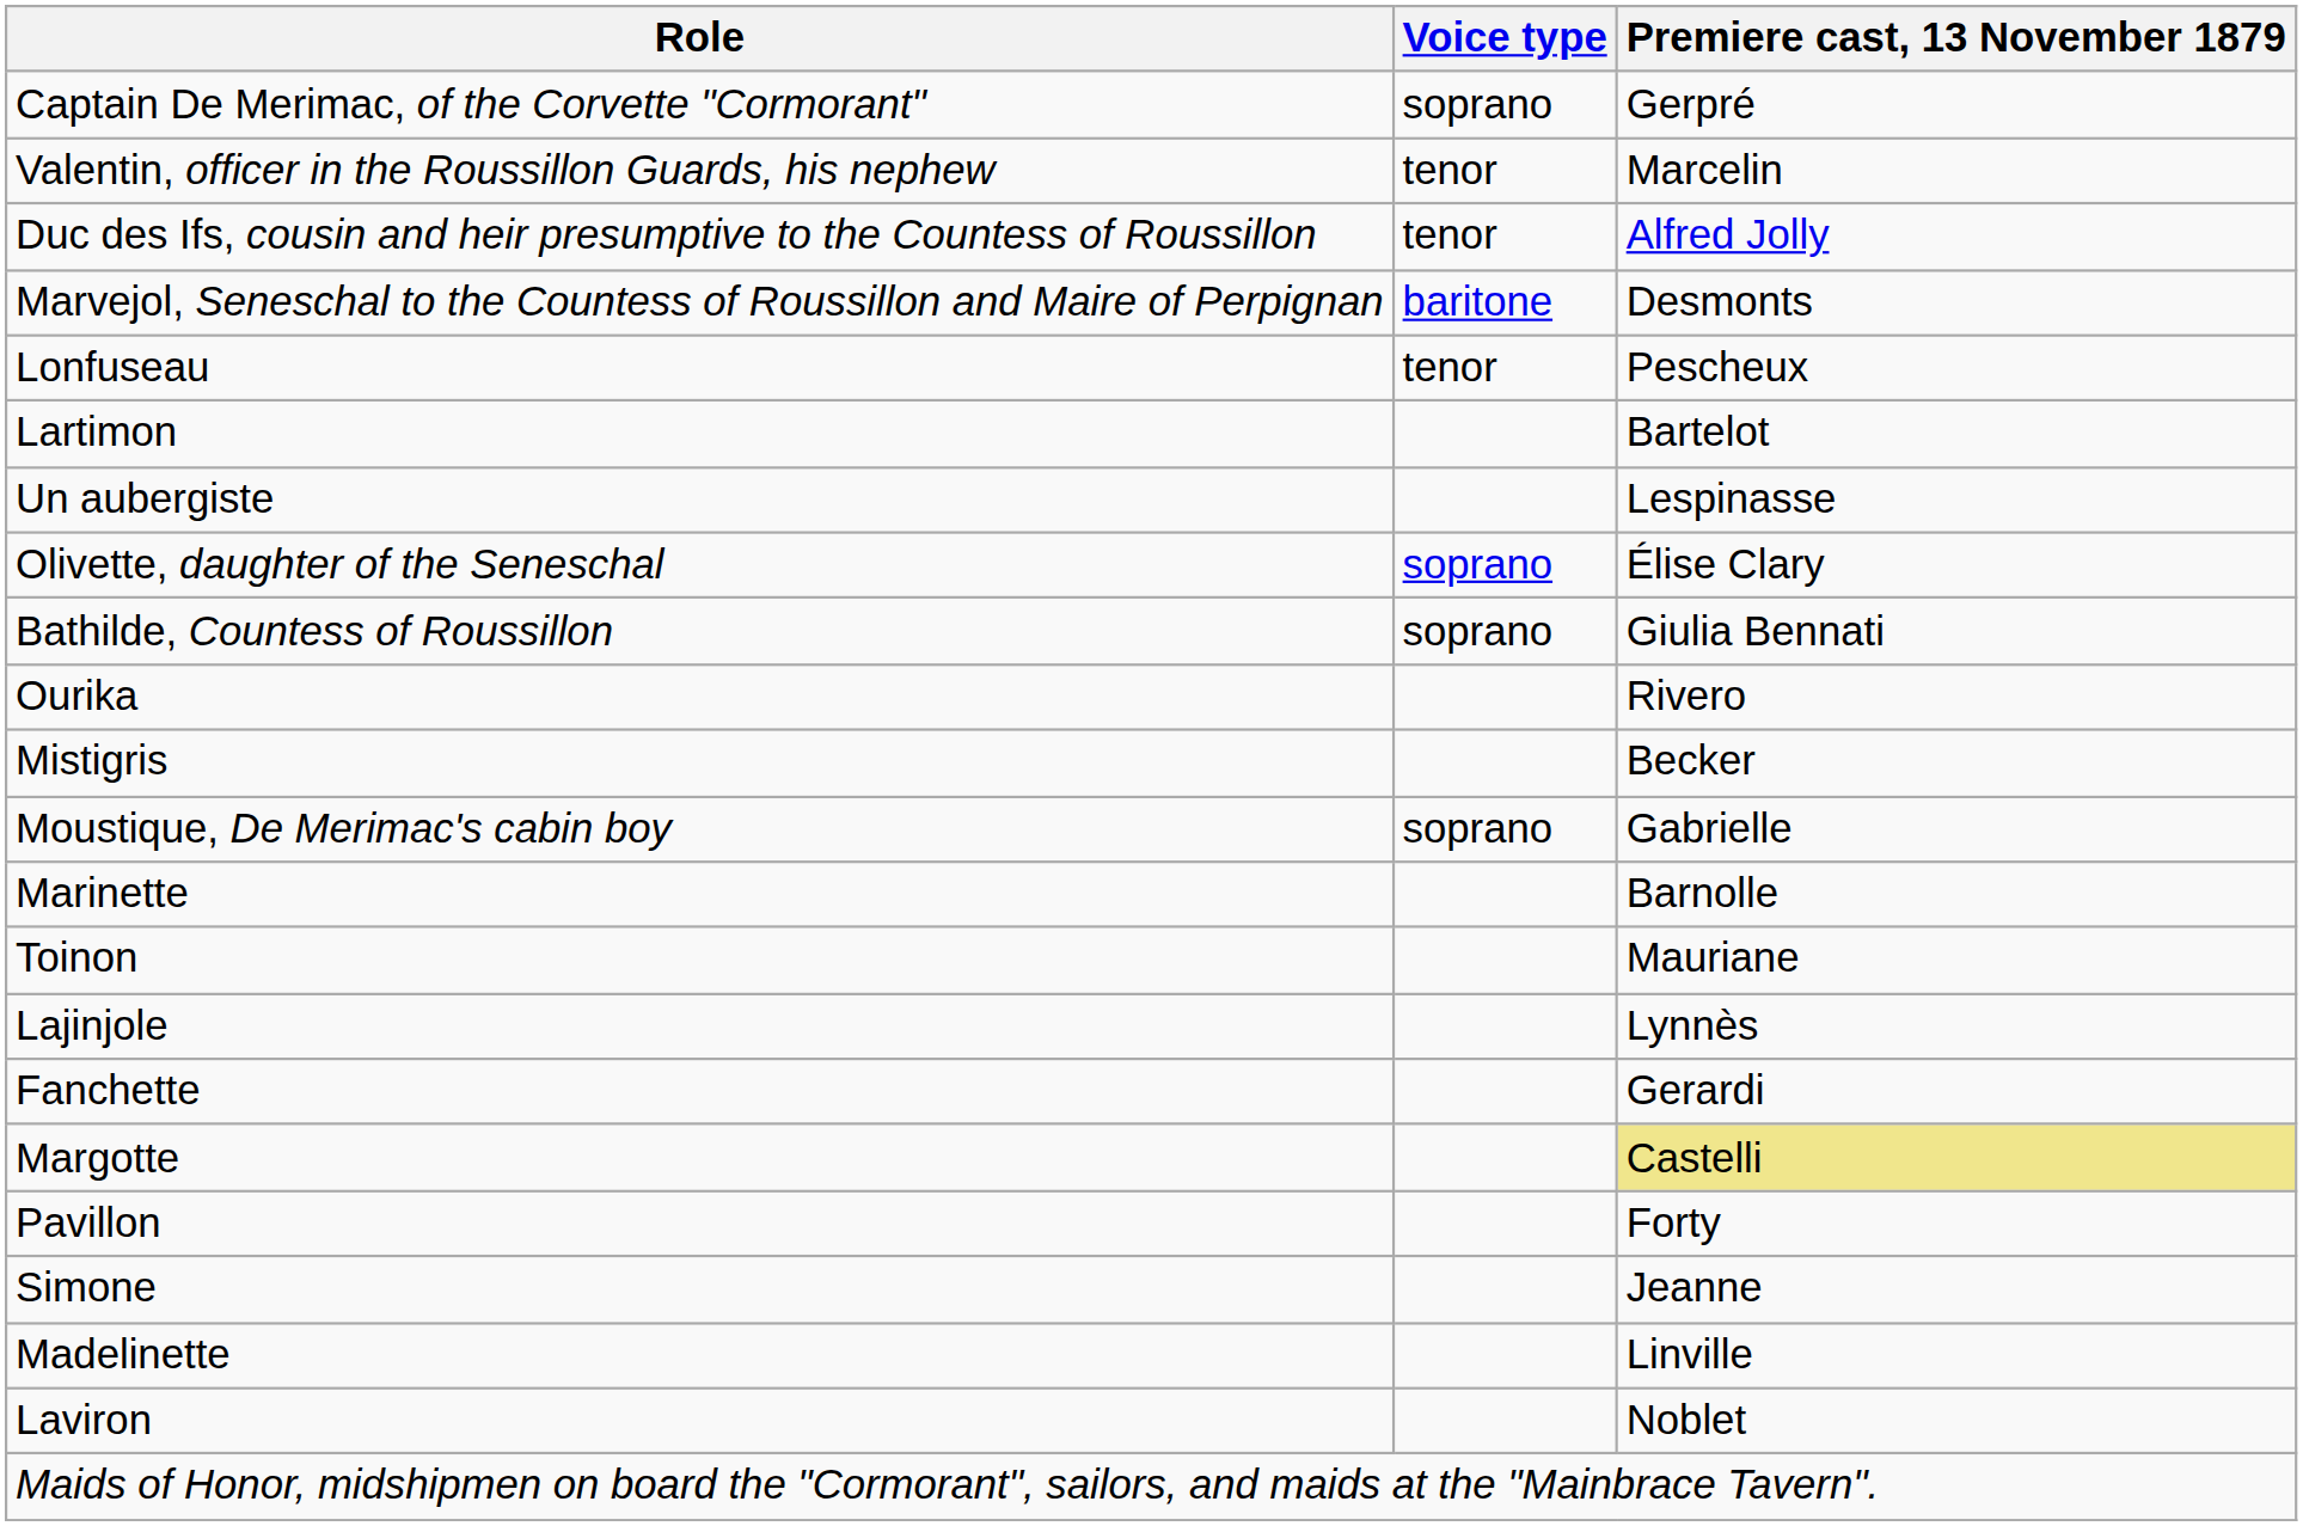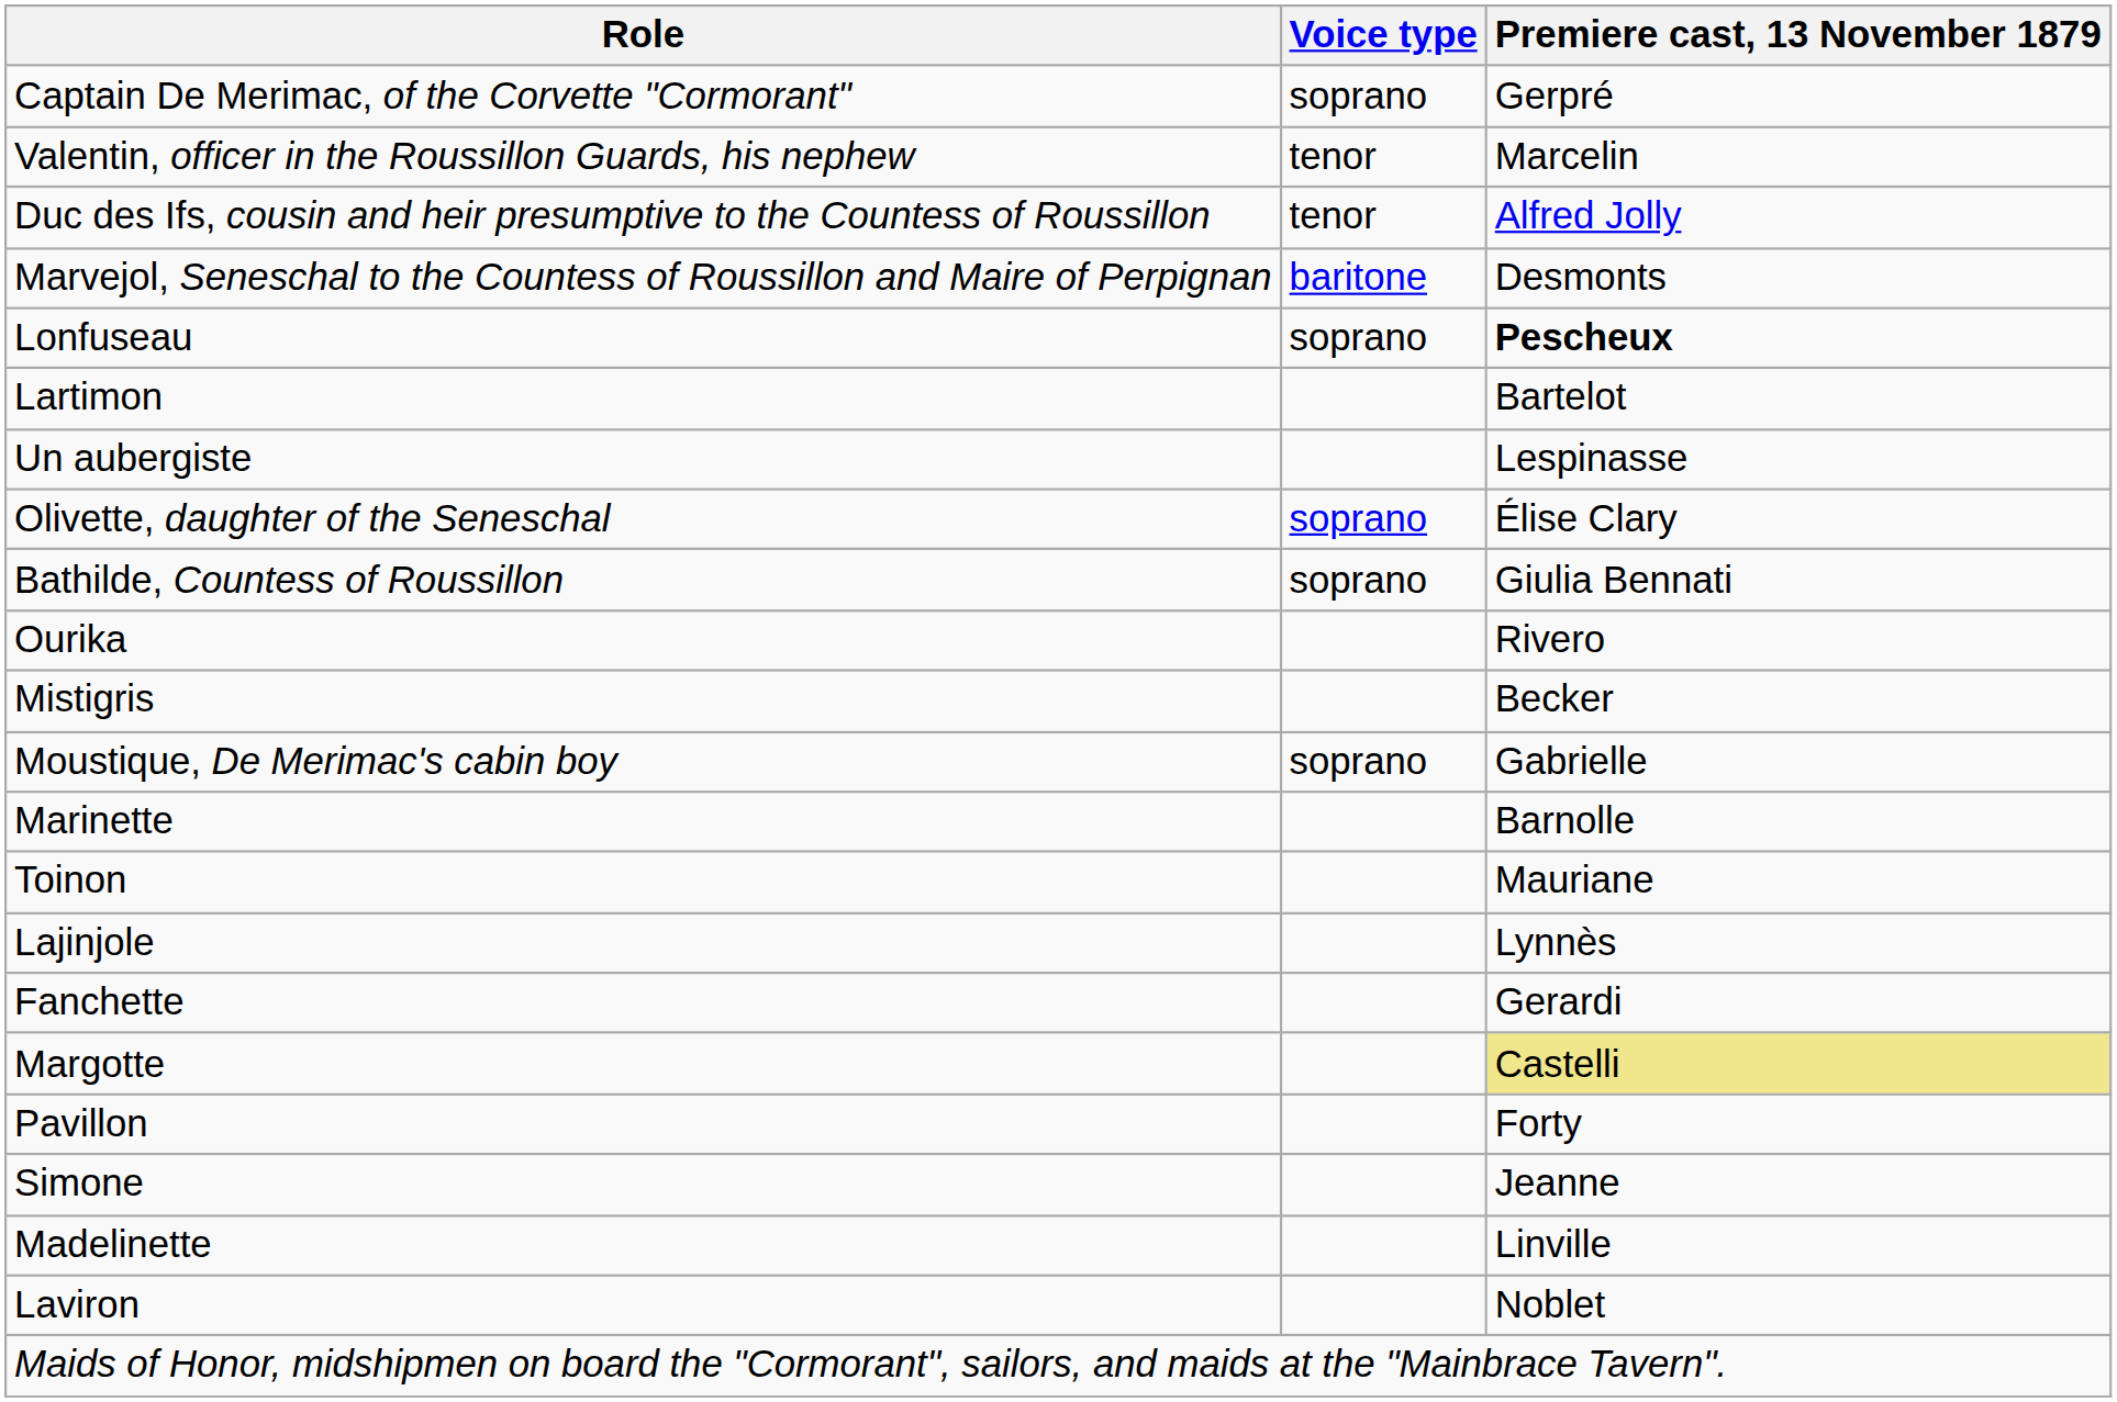Lonfuseau | Voice type: tenor -> soprano
Lonfuseau | Premiere cast, 13 November 1879: normal -> bold
